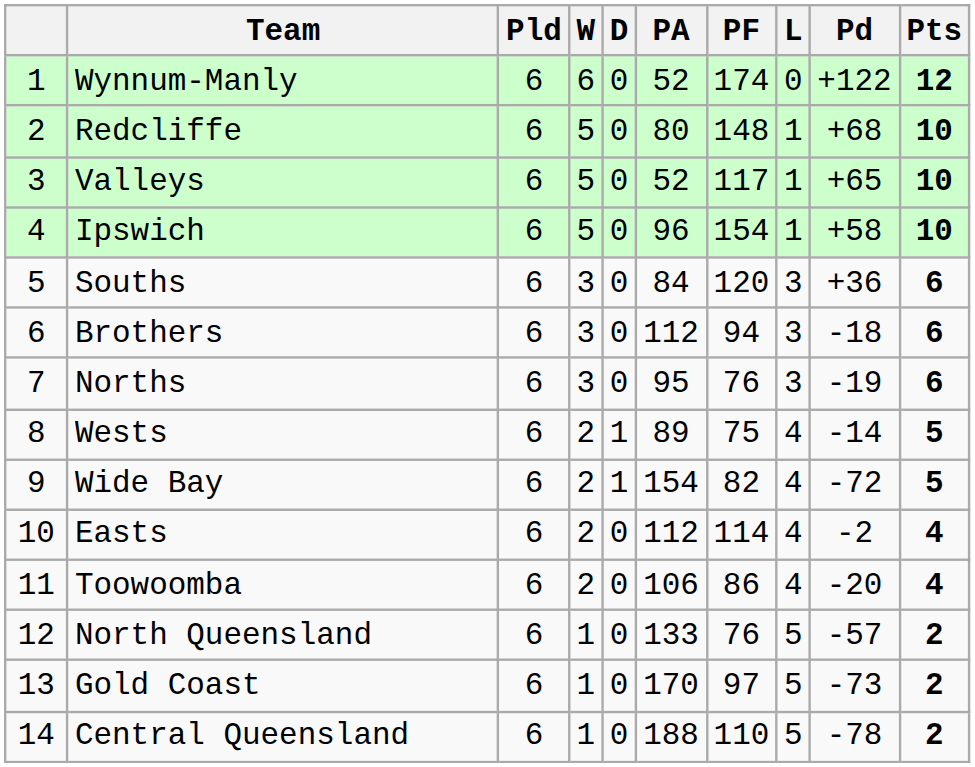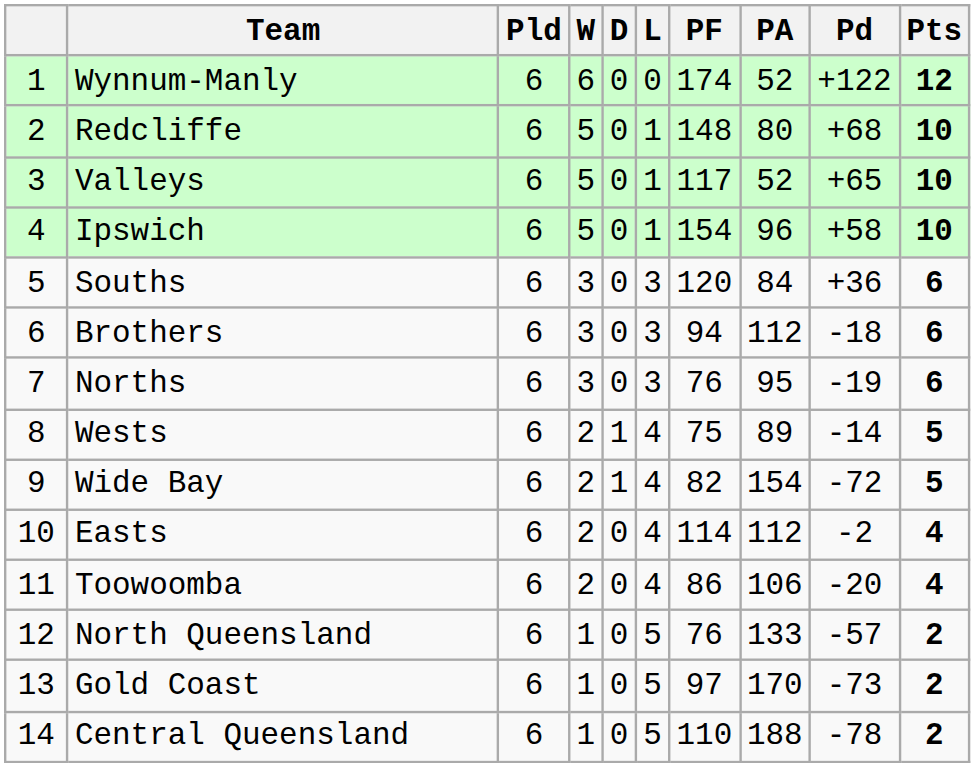columns swapped: L <-> PA
